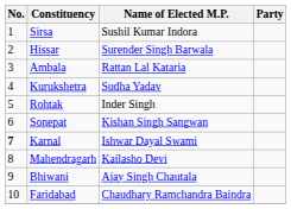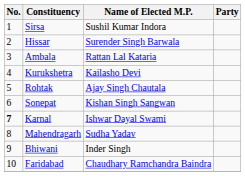Kurukshetra | Name of Elected M.P.: Sudha Yadav -> Kailasho Devi
Rohtak | Name of Elected M.P.: Inder Singh -> Ajay Singh Chautala
Mahendragarh | Name of Elected M.P.: Kailasho Devi -> Sudha Yadav
Bhiwani | Name of Elected M.P.: Ajay Singh Chautala -> Inder Singh
